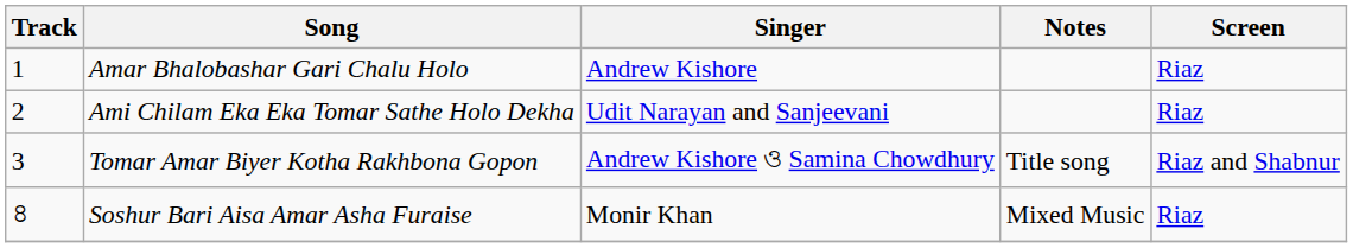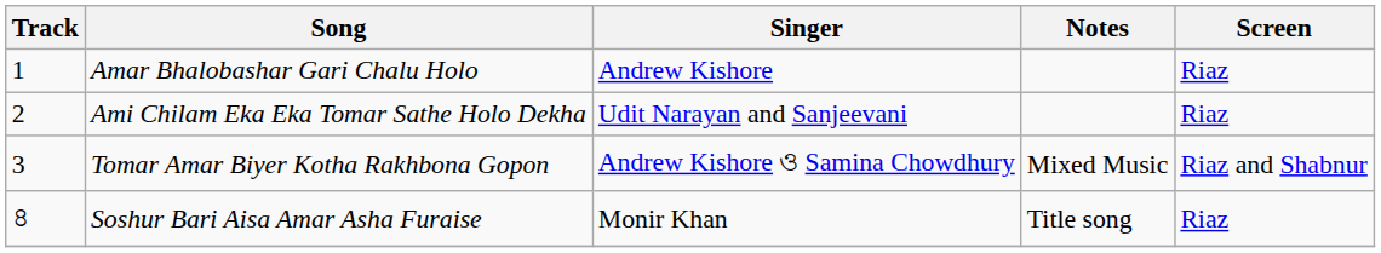Tomar Amar Biyer Kotha Rakhbona Gopon | Notes: Title song -> Mixed Music
Soshur Bari Aisa Amar Asha Furaise | Notes: Mixed Music -> Title song
